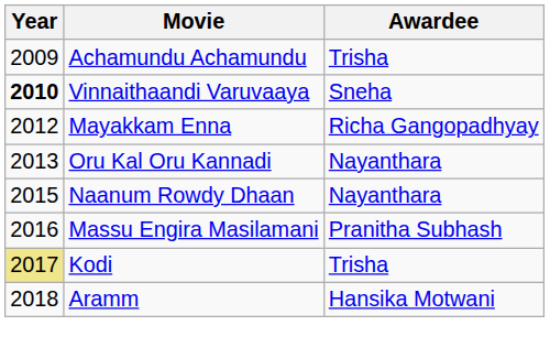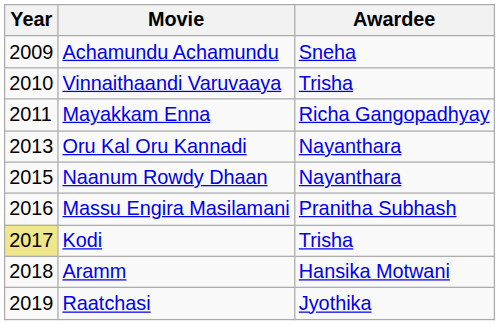Achamundu Achamundu | Awardee: Trisha -> Sneha
Vinnaithaandi Varuvaaya | Year: bold -> normal
Vinnaithaandi Varuvaaya | Awardee: Sneha -> Trisha
Mayakkam Enna | Year: 2012 -> 2011
+ row: 2019 | Raatchasi | Jyothika
